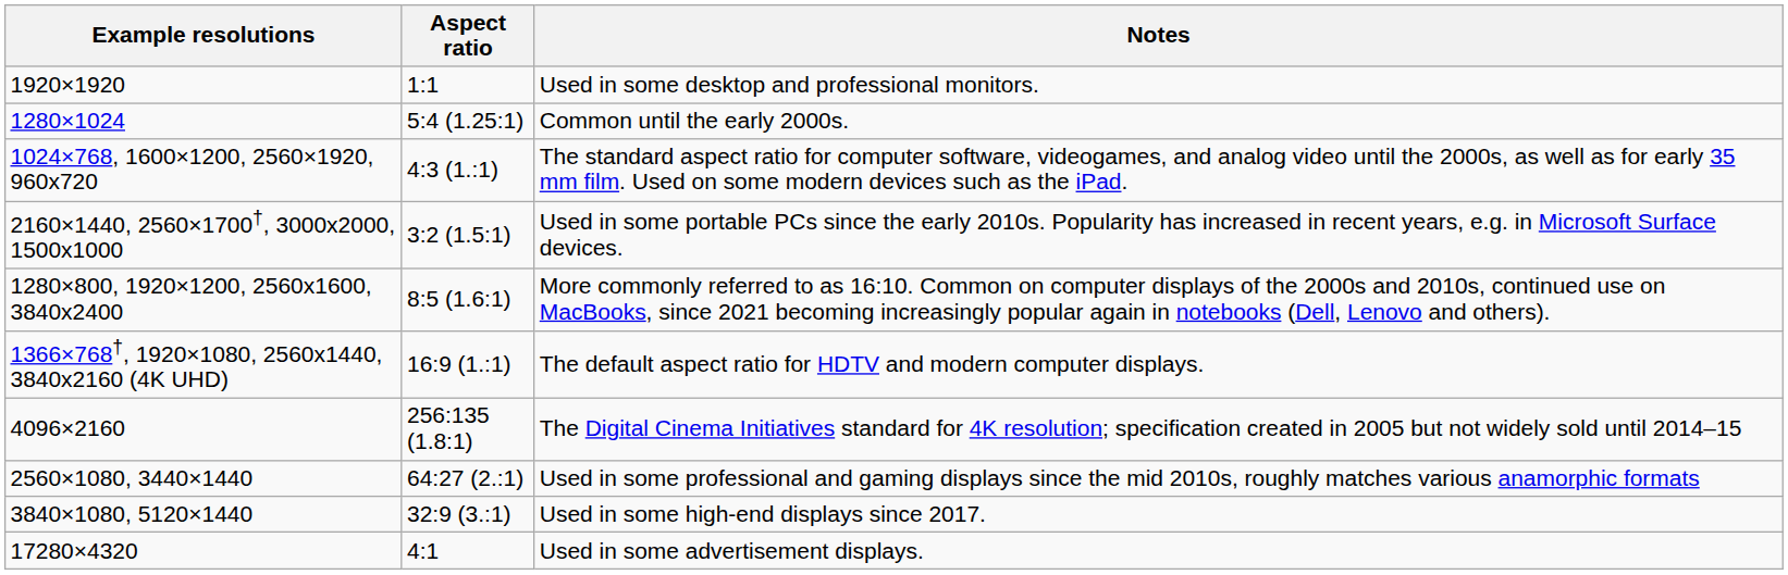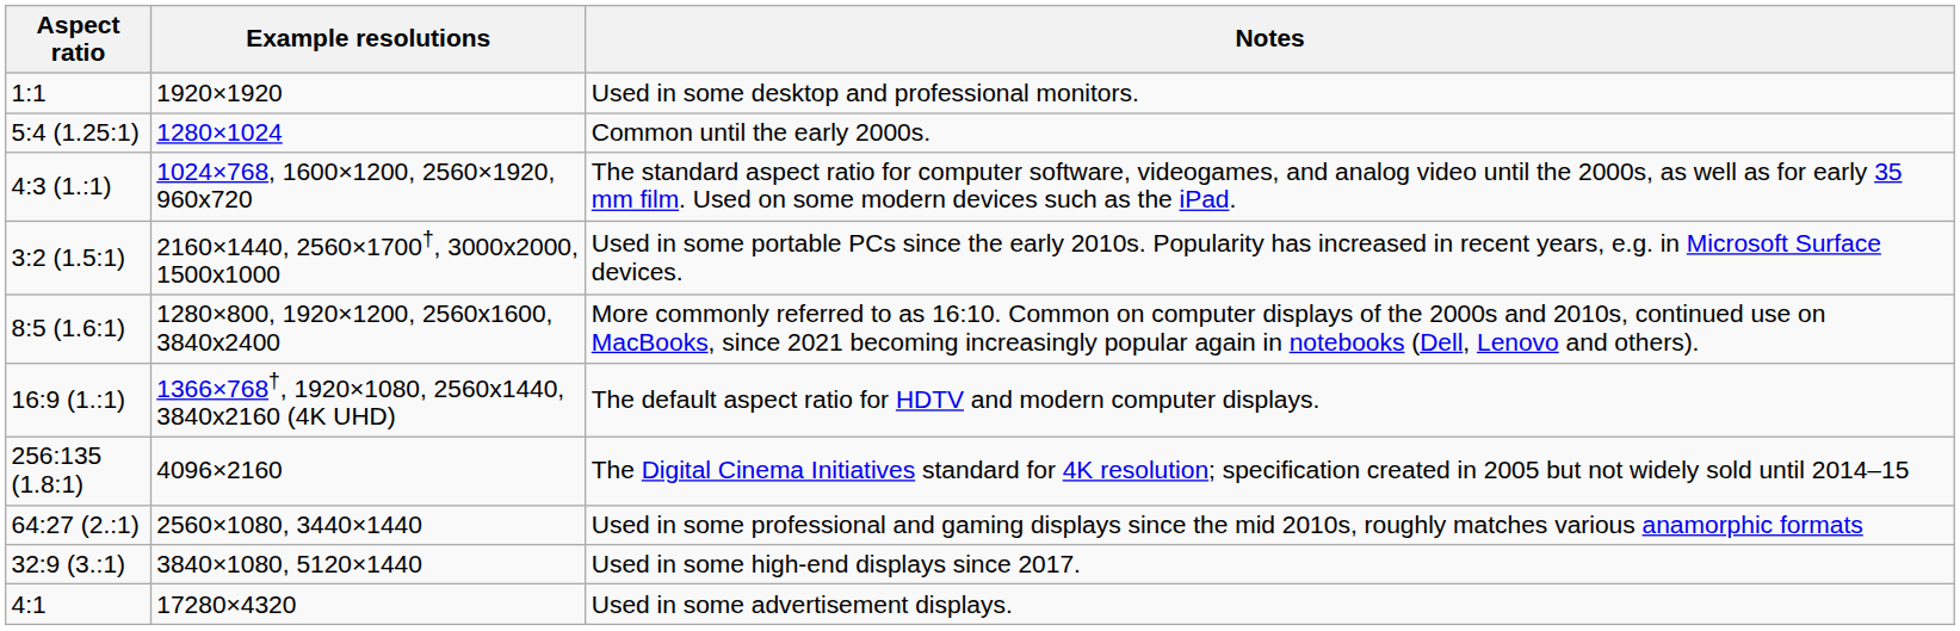columns swapped: Aspect ratio <-> Example resolutions
